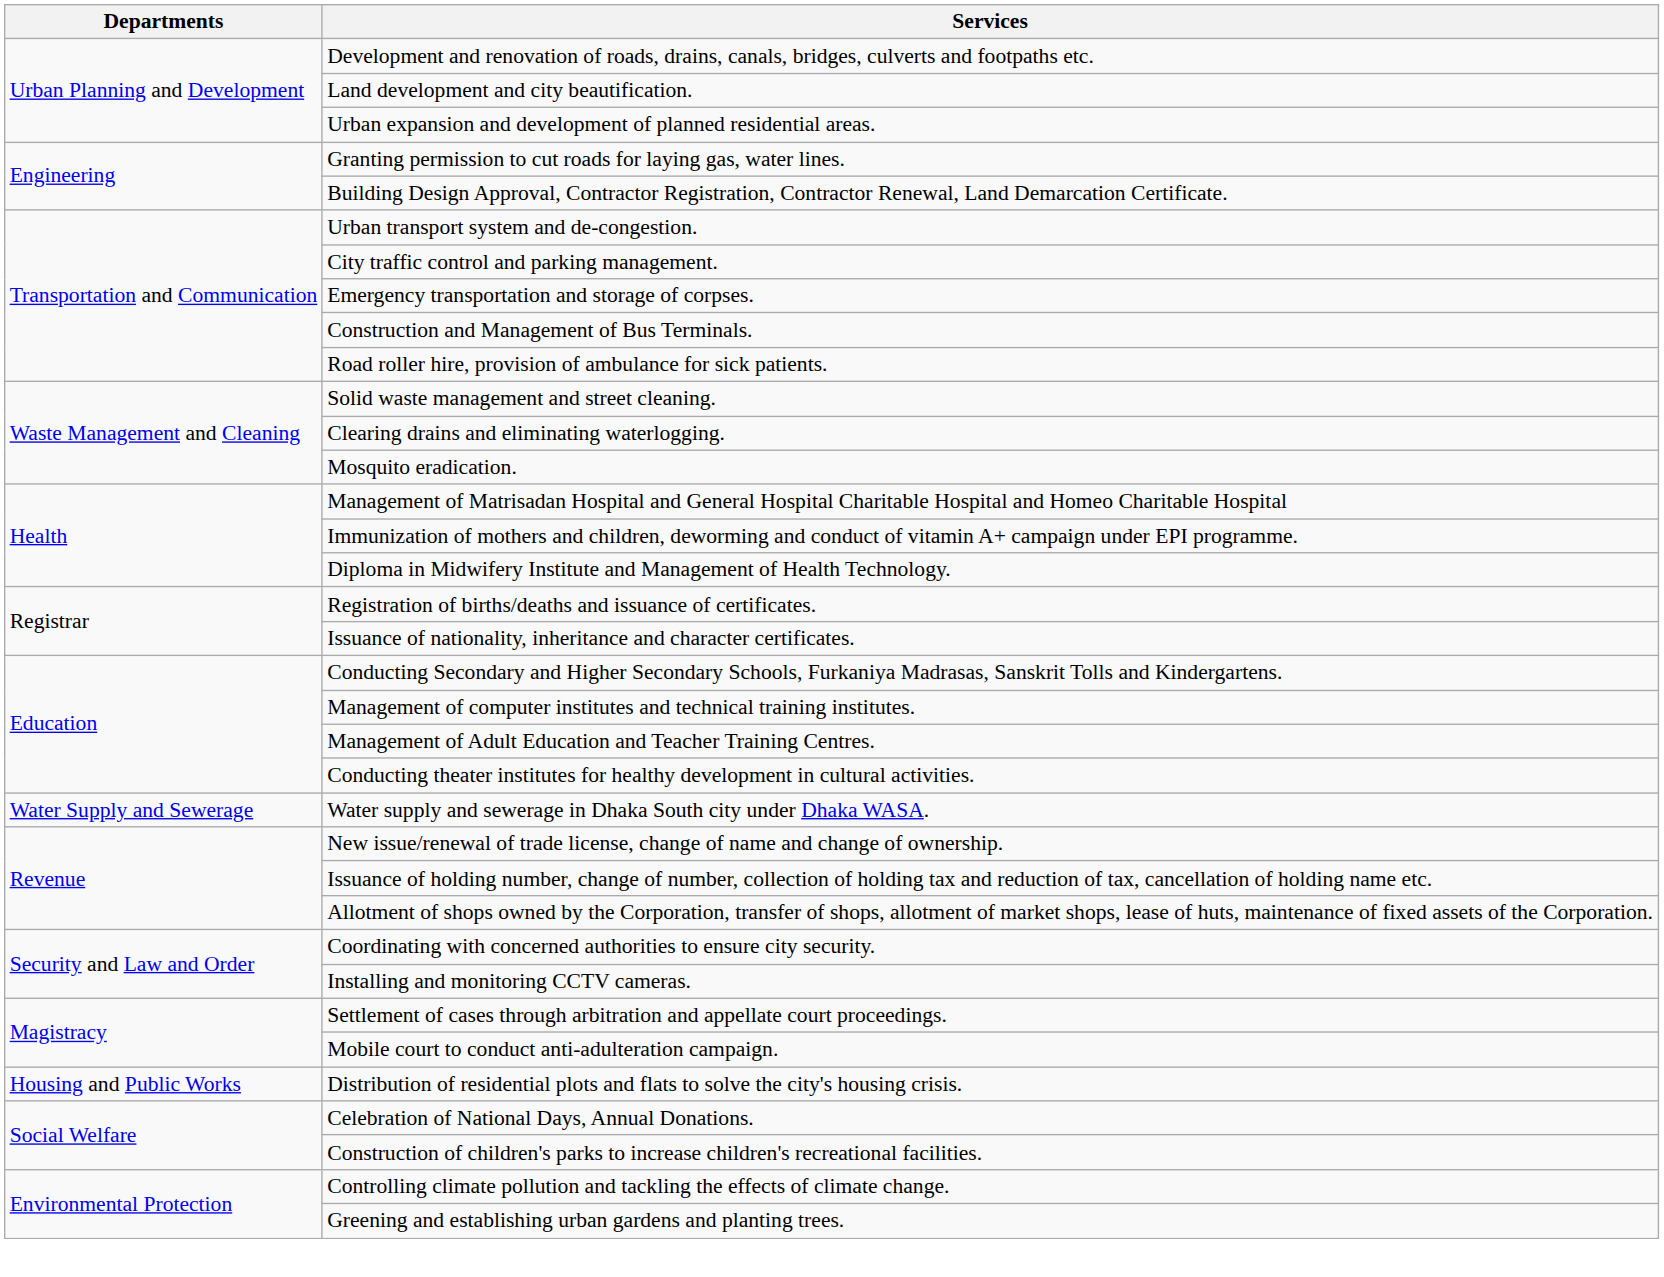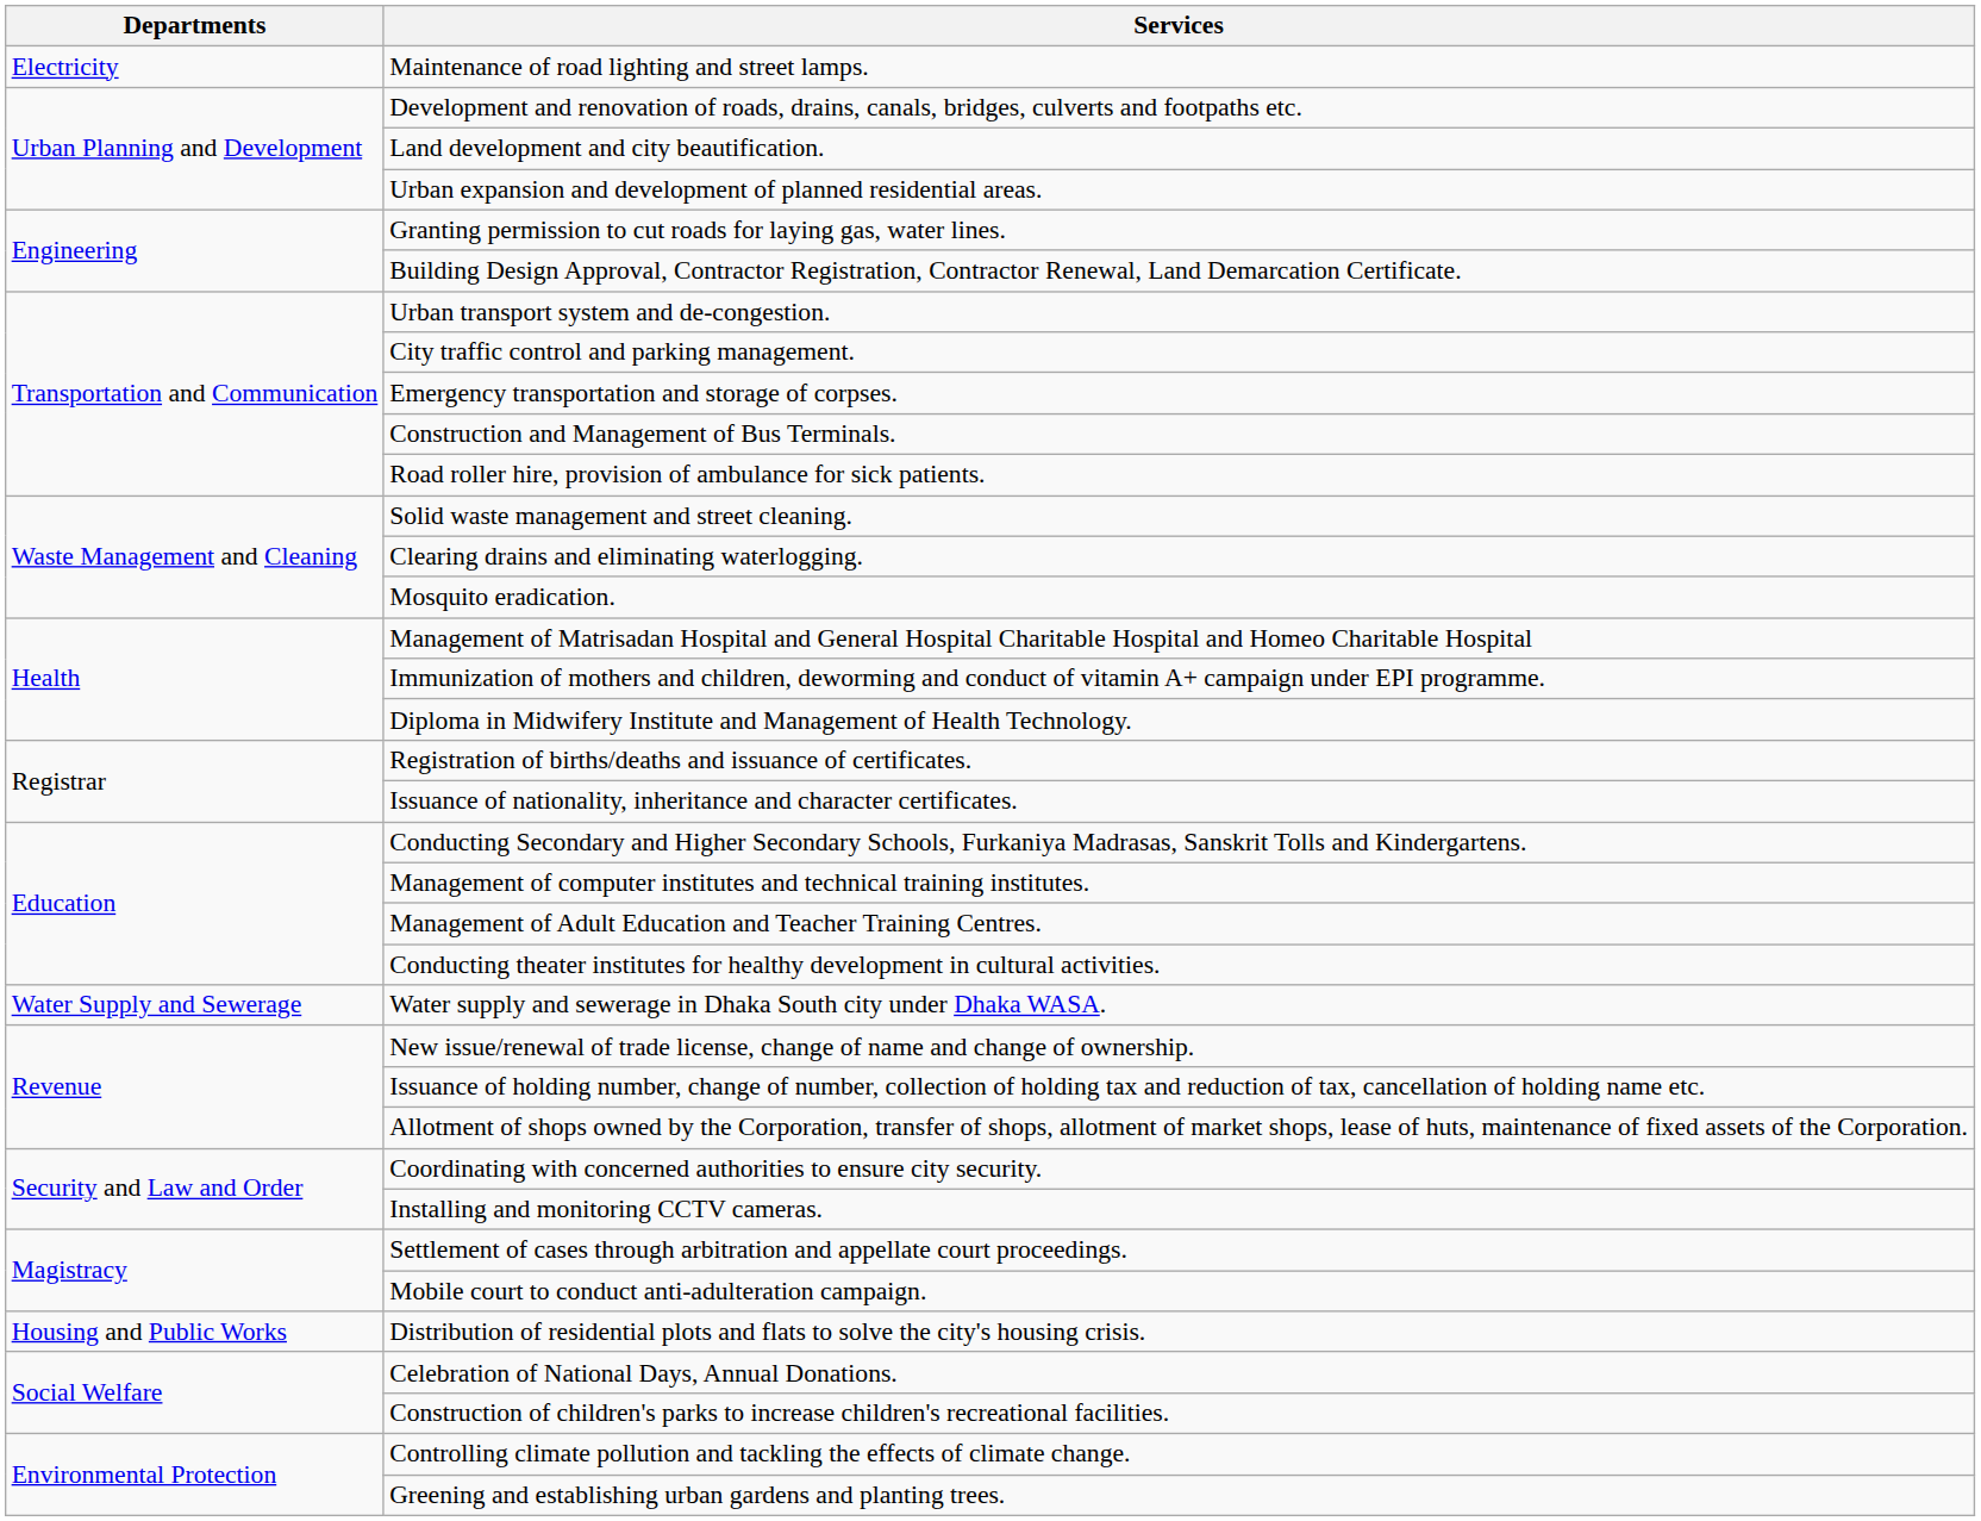+ row: Electricity | Maintenance of road lighting and street lamps.
